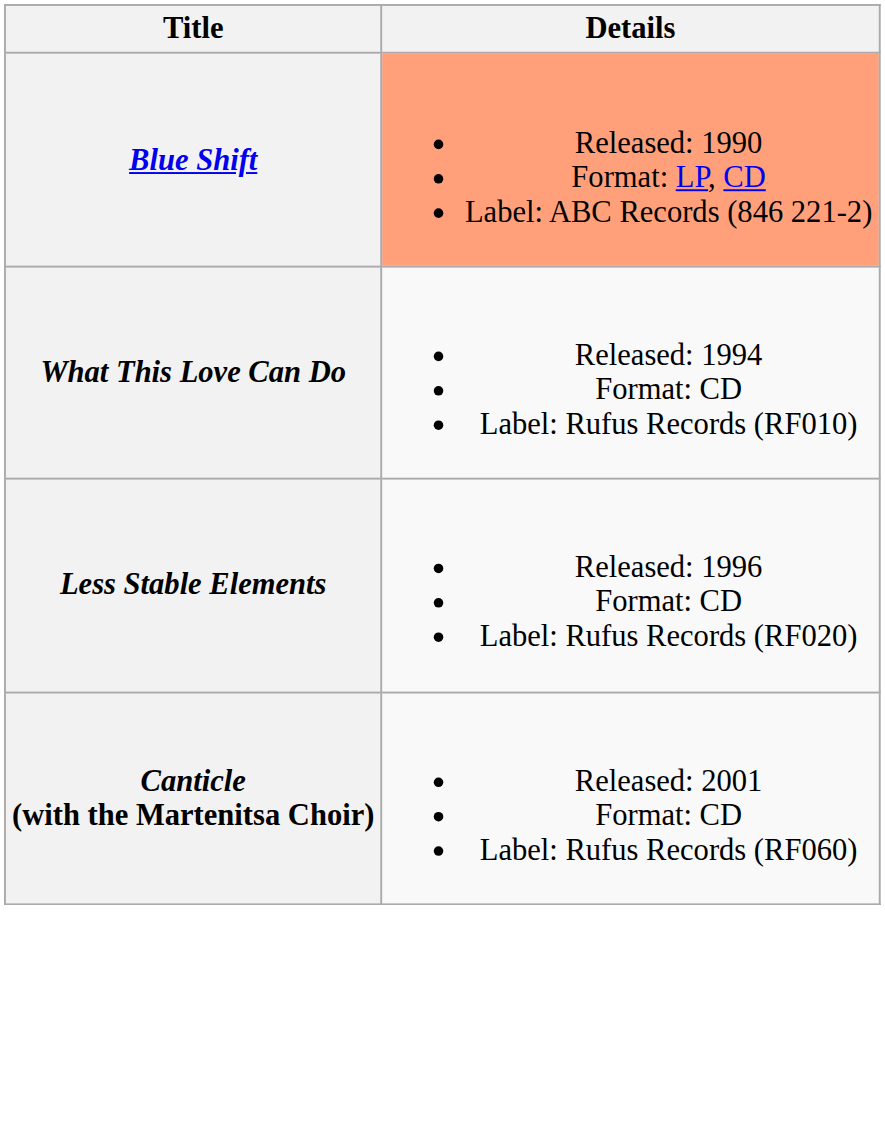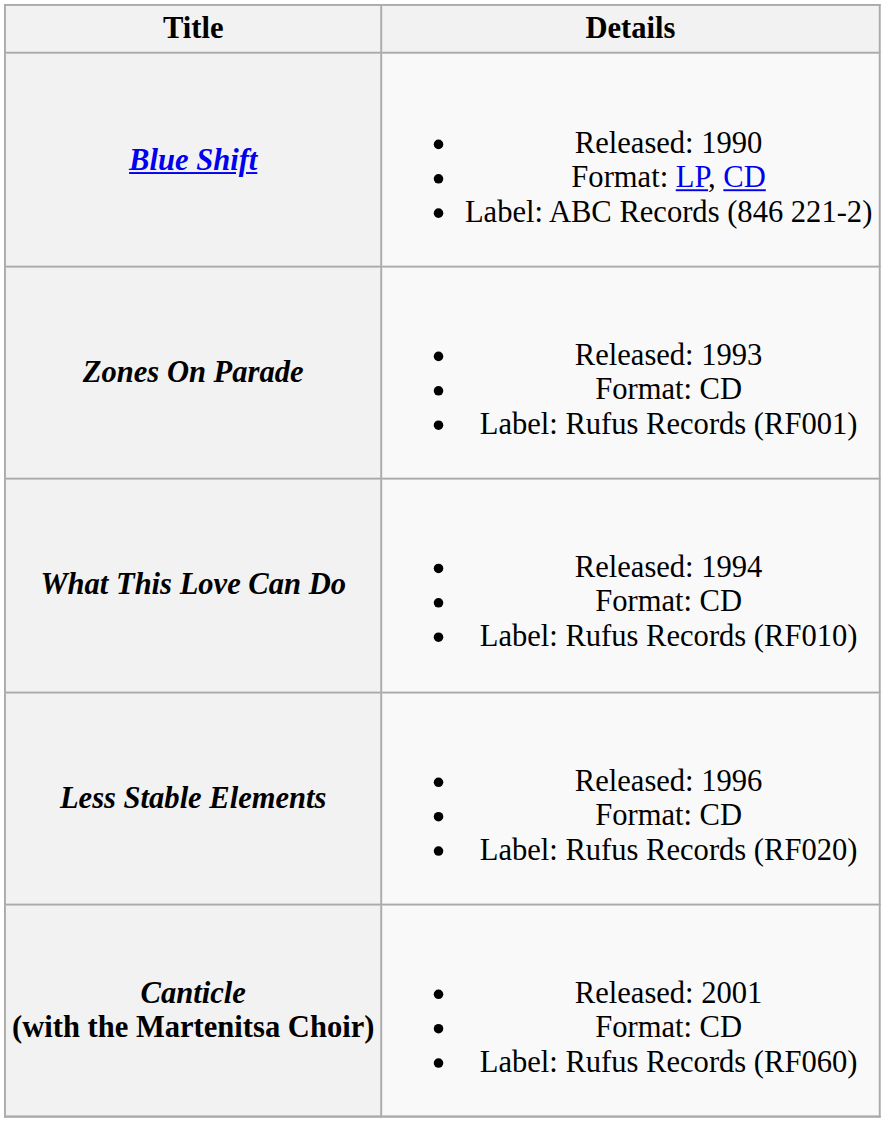Blue Shift | Details: lightsalmon background -> no background
+ row: Zones On Parade | Released: 1993 Format: CD Label: Rufus Records (RF001)
